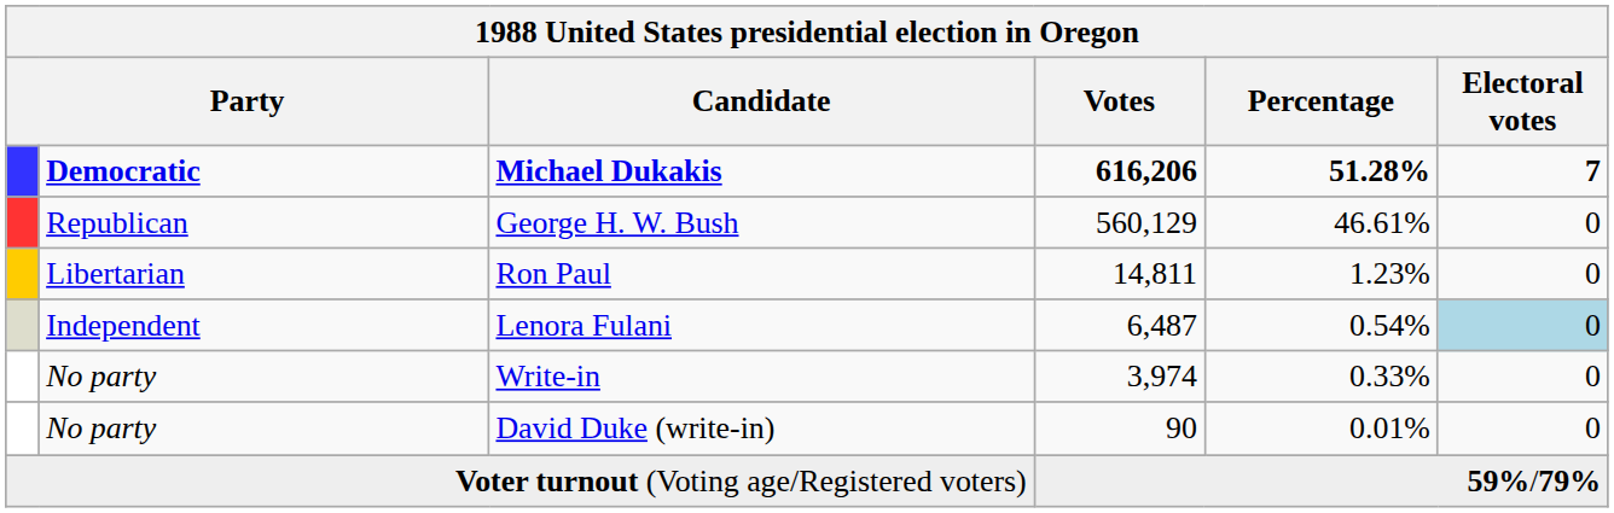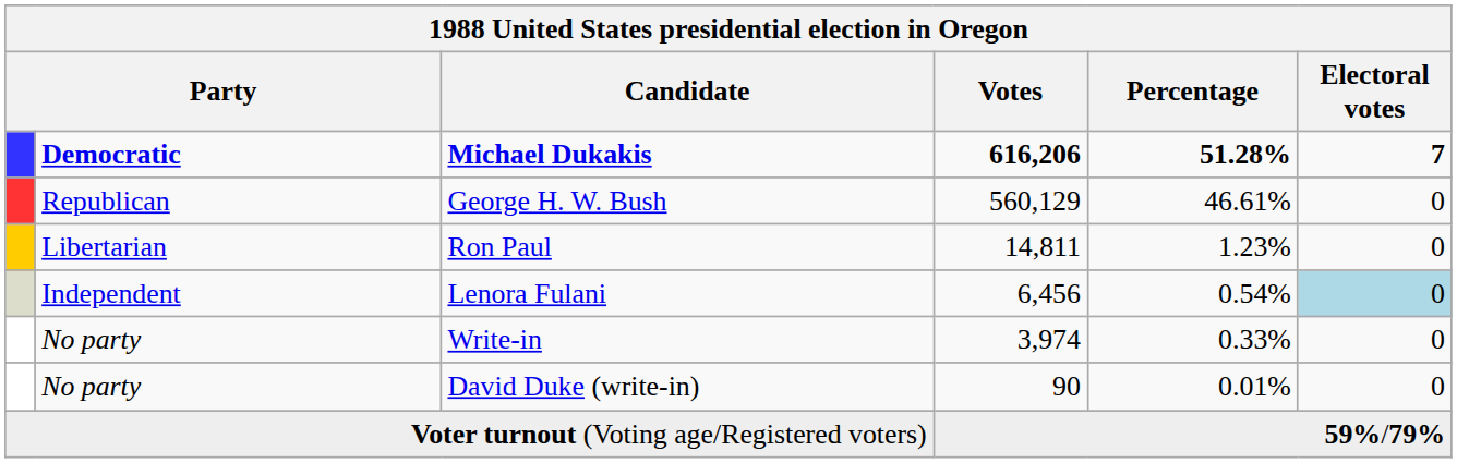Lenora Fulani | Votes: 6,487 -> 6,456
